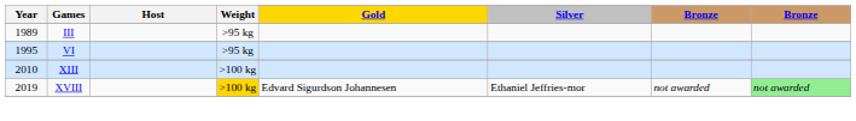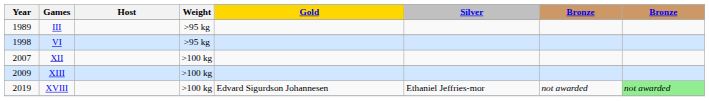VI | Year: 1995 -> 1998
+ row: 2007 | XII | >100 kg
XIII | Year: 2010 -> 2009
XVIII | Weight: gold background -> no background
